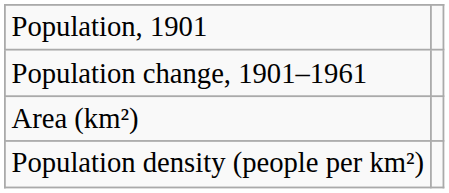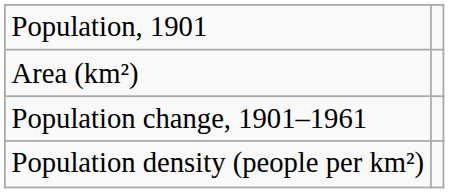rows swapped: Population change, 1901–1961 <-> Area (km²)
